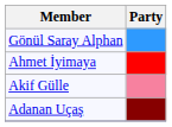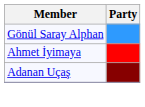- row: Akif Gülle
